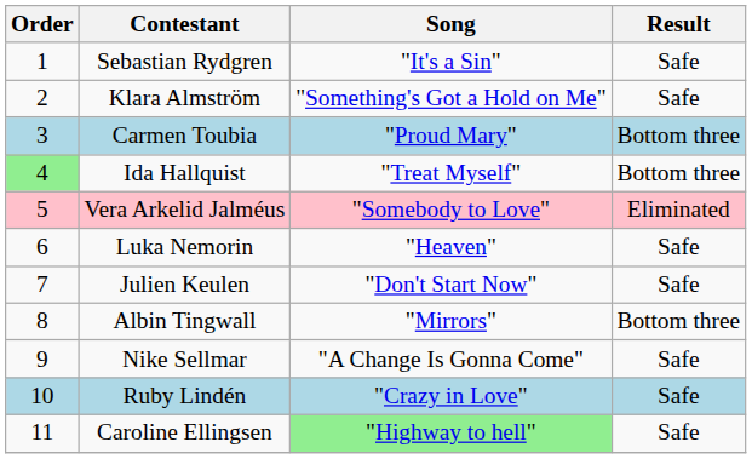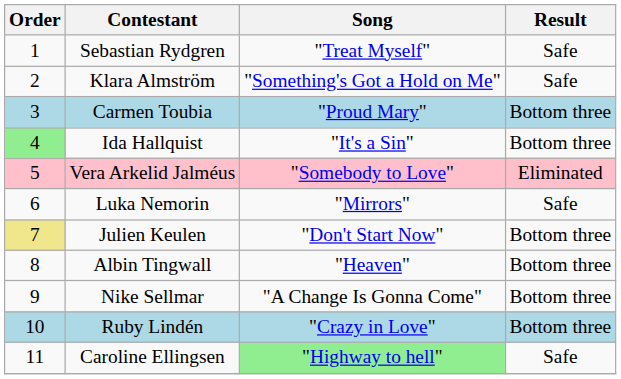Sebastian Rydgren | Song: "It's a Sin" -> "Treat Myself"
Ida Hallquist | Song: "Treat Myself" -> "It's a Sin"
Luka Nemorin | Song: "Heaven" -> "Mirrors"
Julien Keulen | Order: no background -> khaki background
Julien Keulen | Result: Safe -> Bottom three
Albin Tingwall | Song: "Mirrors" -> "Heaven"
Nike Sellmar | Result: Safe -> Bottom three
Ruby Lindén | Result: Safe -> Bottom three
